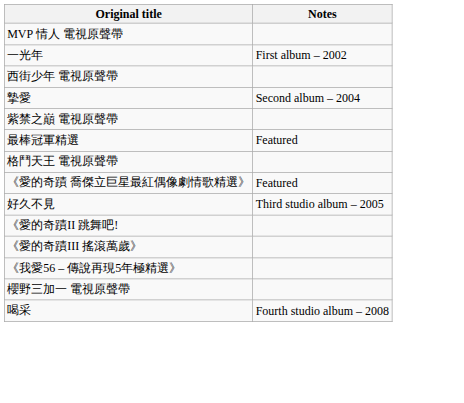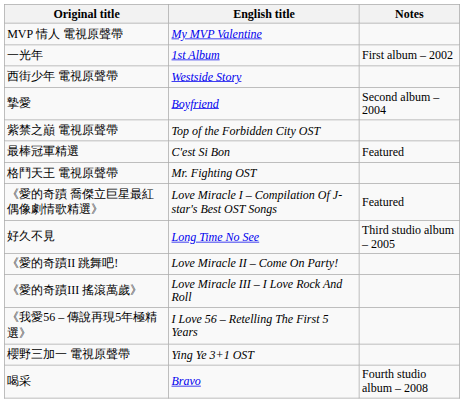+ column: English title | My MVP Valentine | 1st Album | Westside Story | Boyfriend | Top of the Forbidden City OST | C'est Si Bon | Mr. Fighting OST | Love Miracle I – Compilation Of J-star's Best OST Songs | Long Time No See | Love Miracle II – Come On Party! | Love Miracle III – I Love Rock And Roll | I Love 56 – Retelling The First 5 Years | Ying Ye 3+1 OST | Bravo
